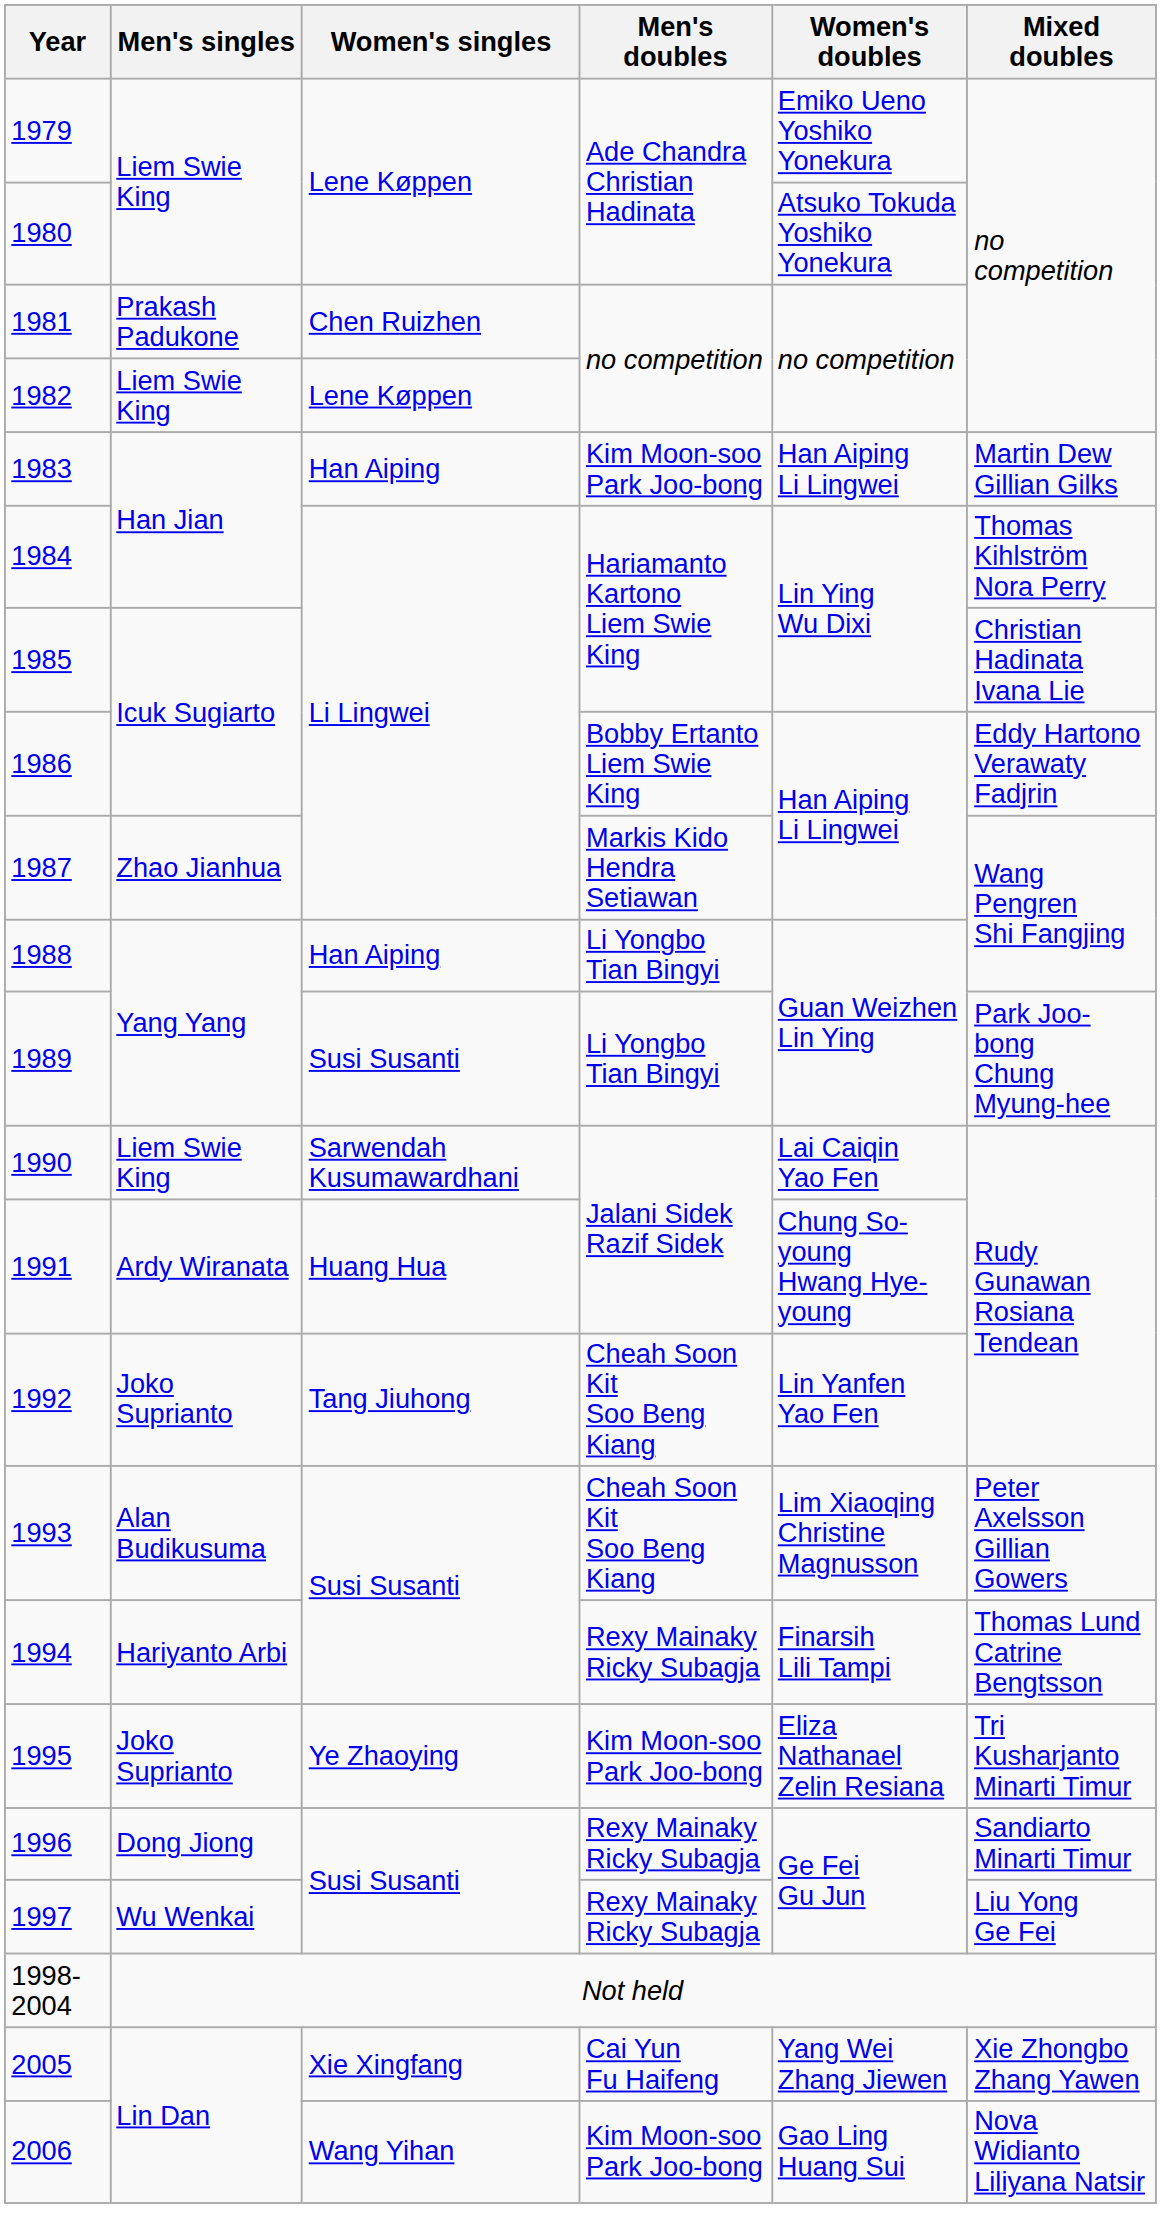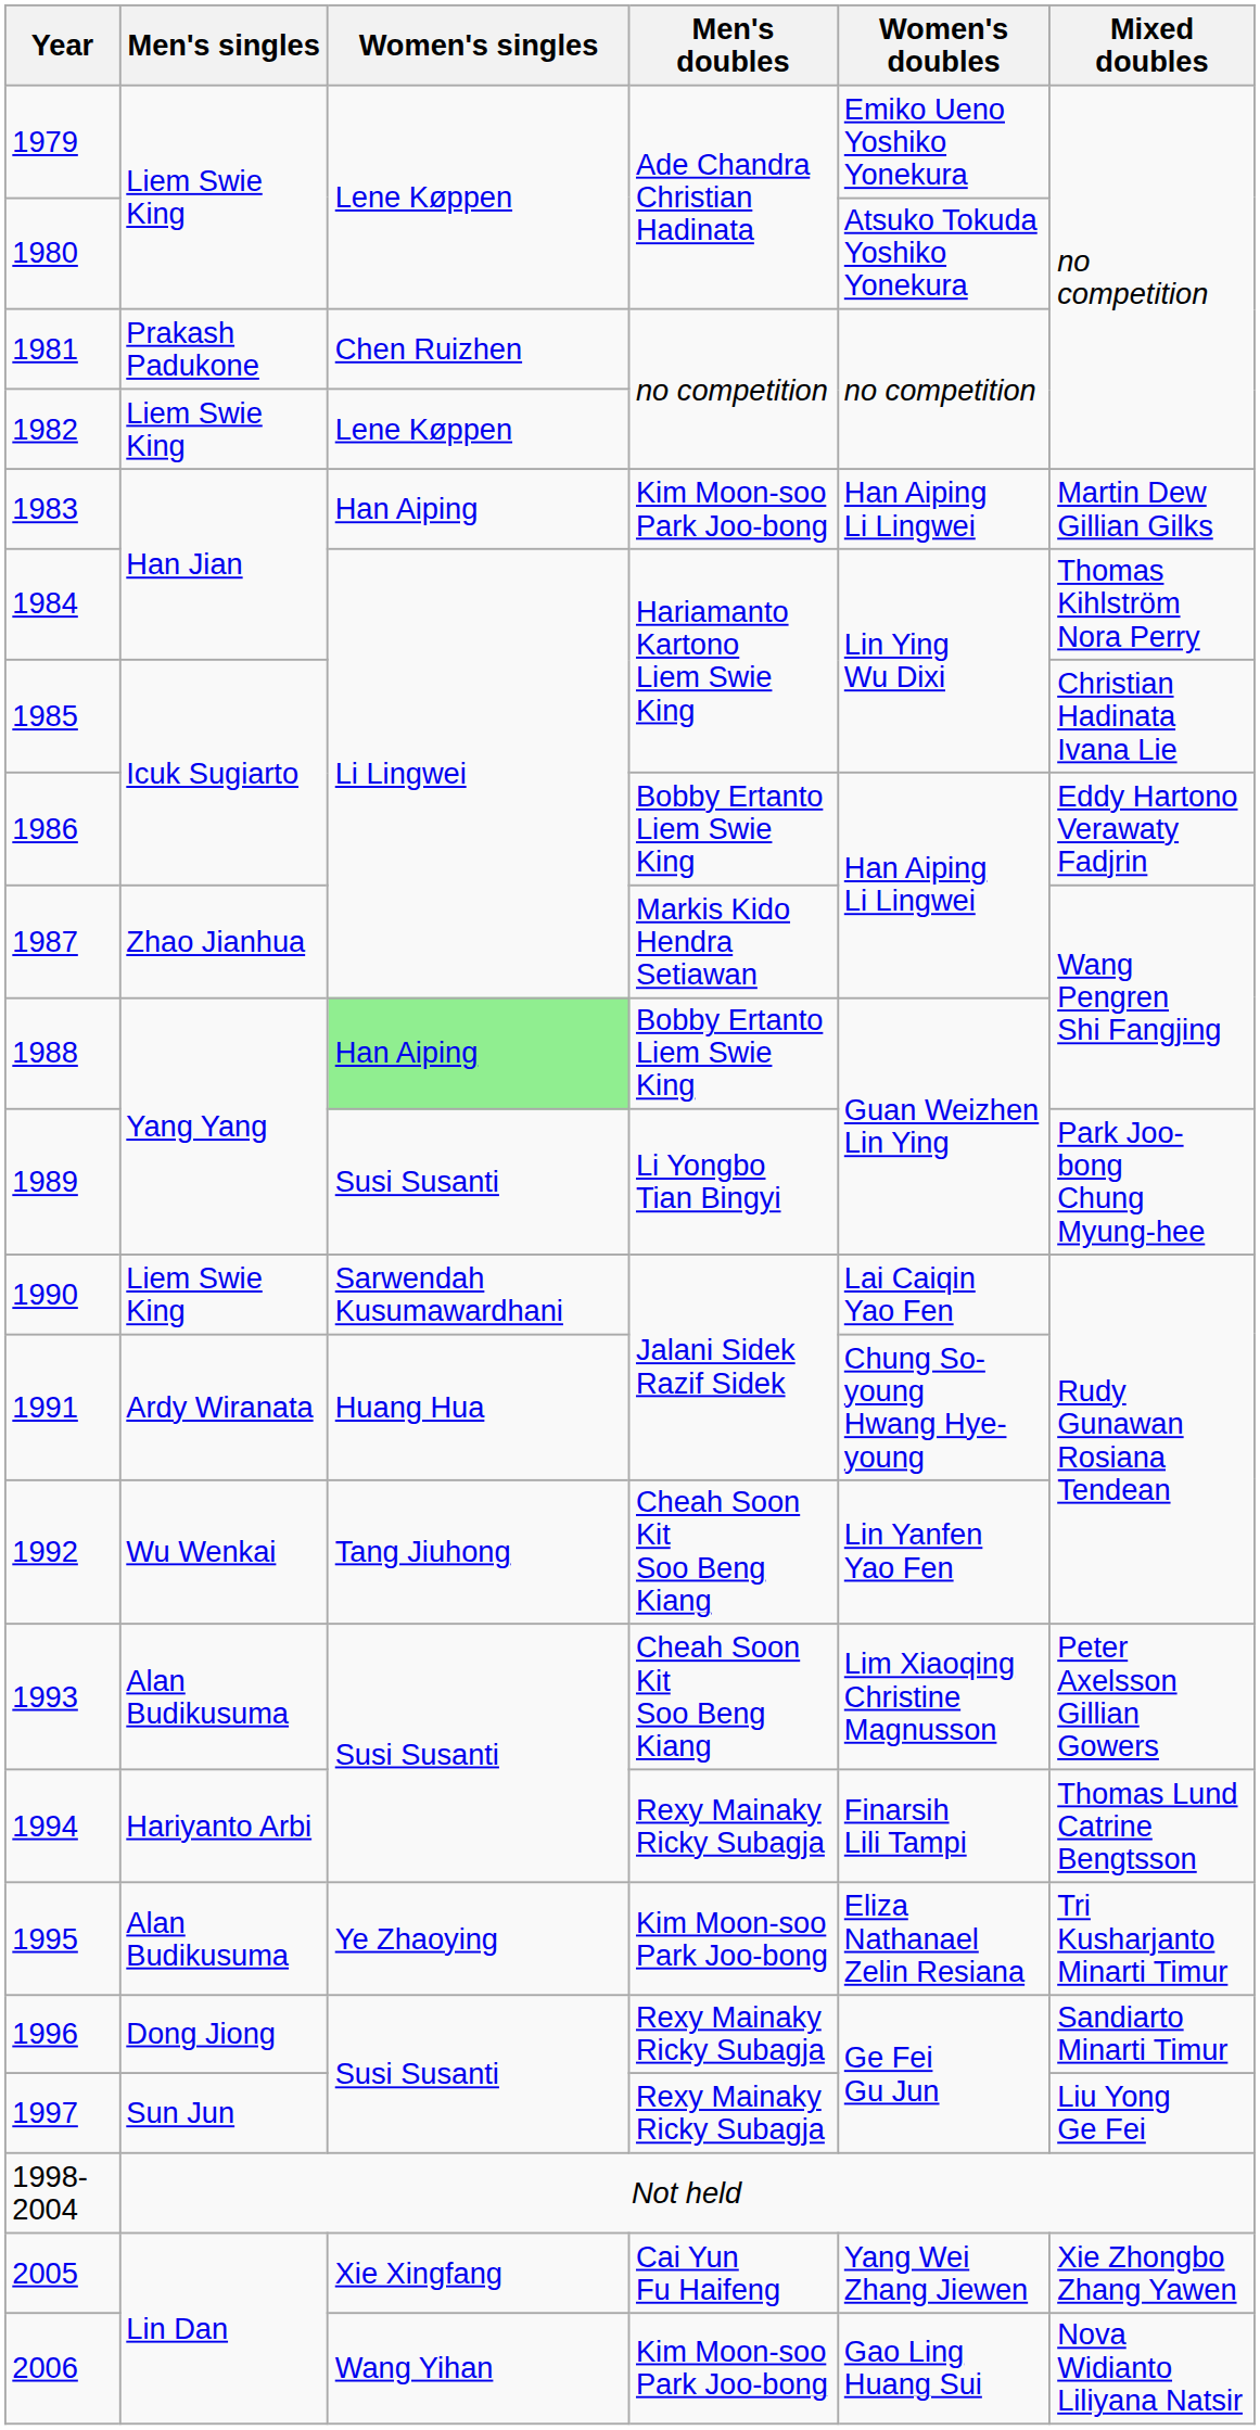1988 | Women's singles: no background -> lightgreen background
1988 | Men's doubles: Li Yongbo Tian Bingyi -> Bobby Ertanto Liem Swie King
1992 | Men's singles: Joko Suprianto -> Wu Wenkai
1995 | Men's singles: Joko Suprianto -> Alan Budikusuma
1997 | Men's singles: Wu Wenkai -> Sun Jun
